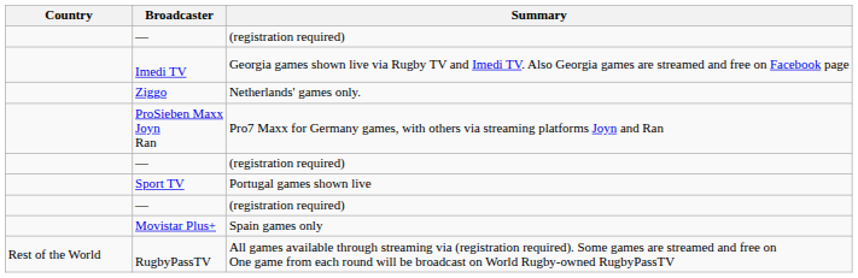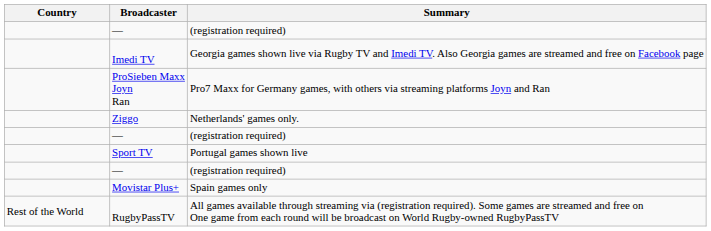rows swapped: ProSieben Maxx Joyn Ran <-> Ziggo
